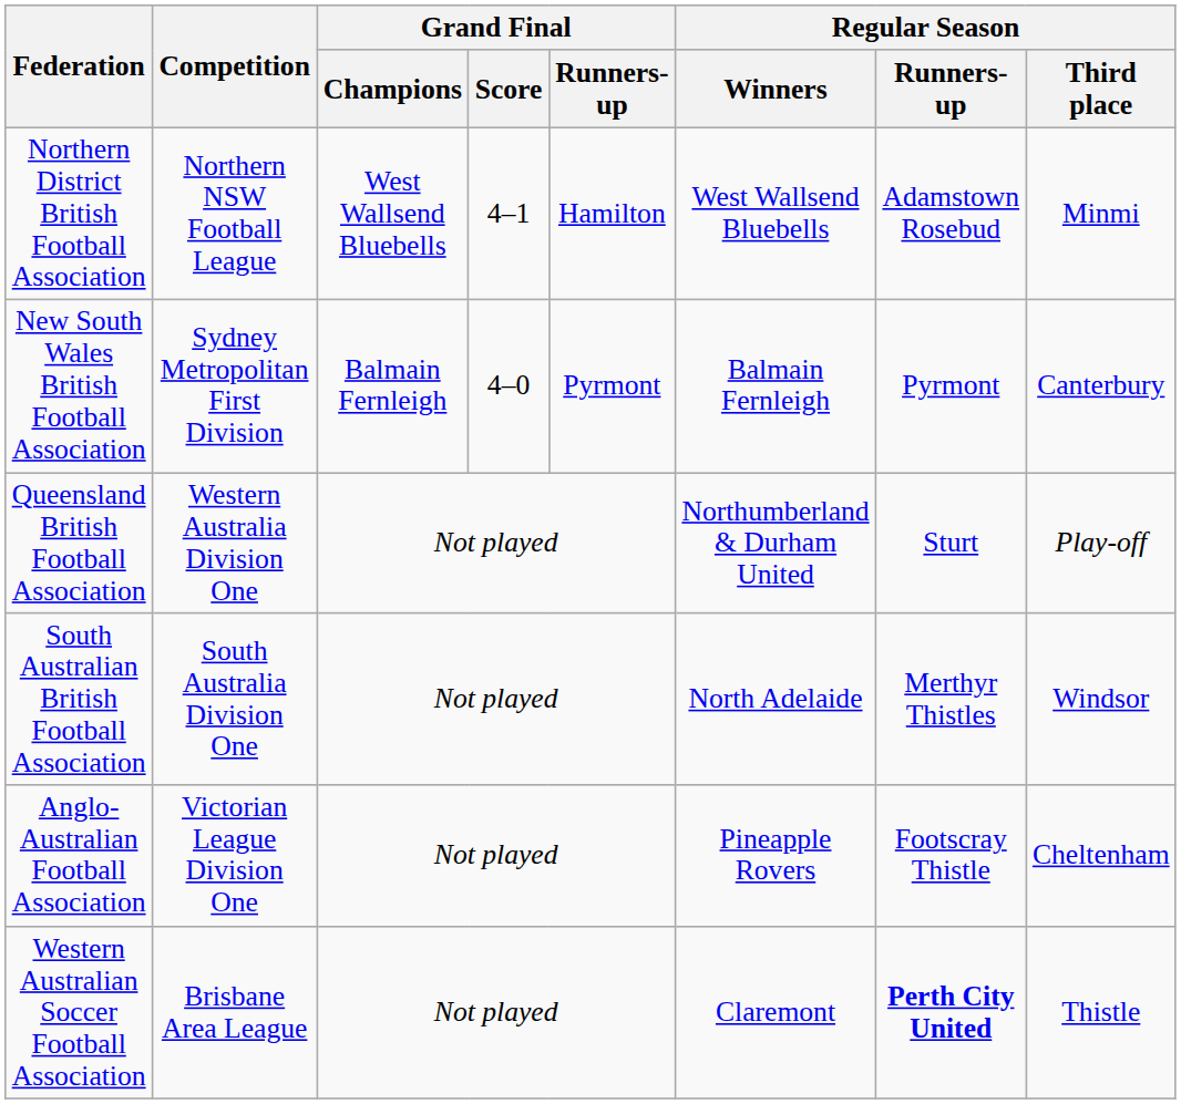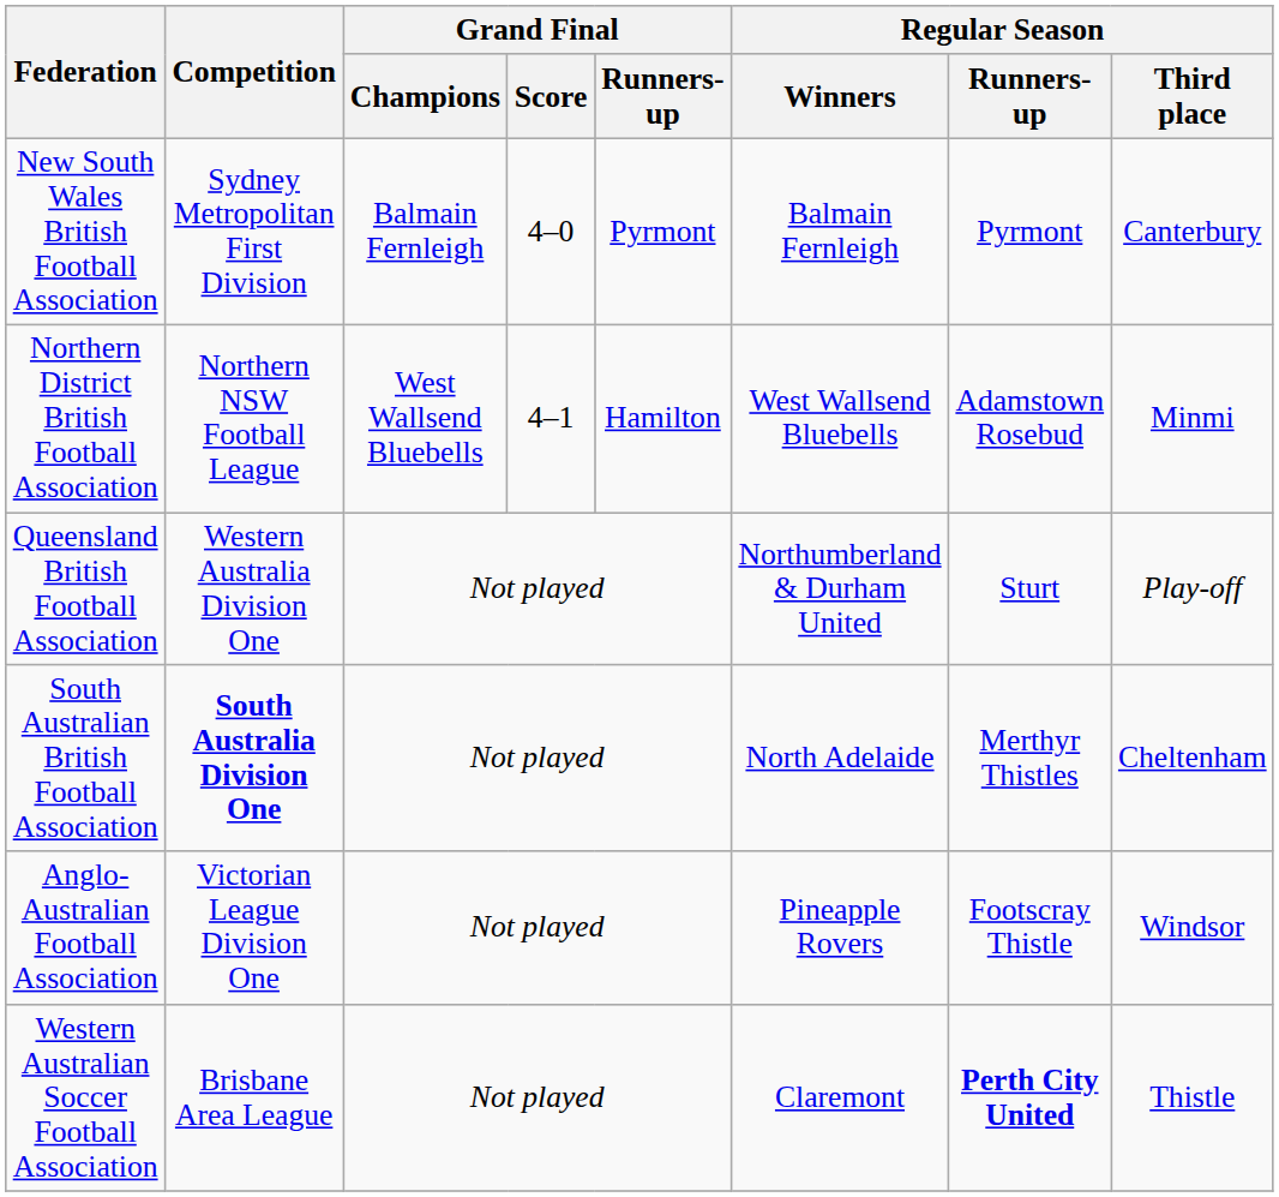rows swapped: Northern District British Football Association <-> New South Wales British Football Association
South Australian British Football Association | Competition: normal -> bold
South Australian British Football Association | Regular Season / Third place: Windsor -> Cheltenham
Anglo-Australian Football Association | Regular Season / Third place: Cheltenham -> Windsor
